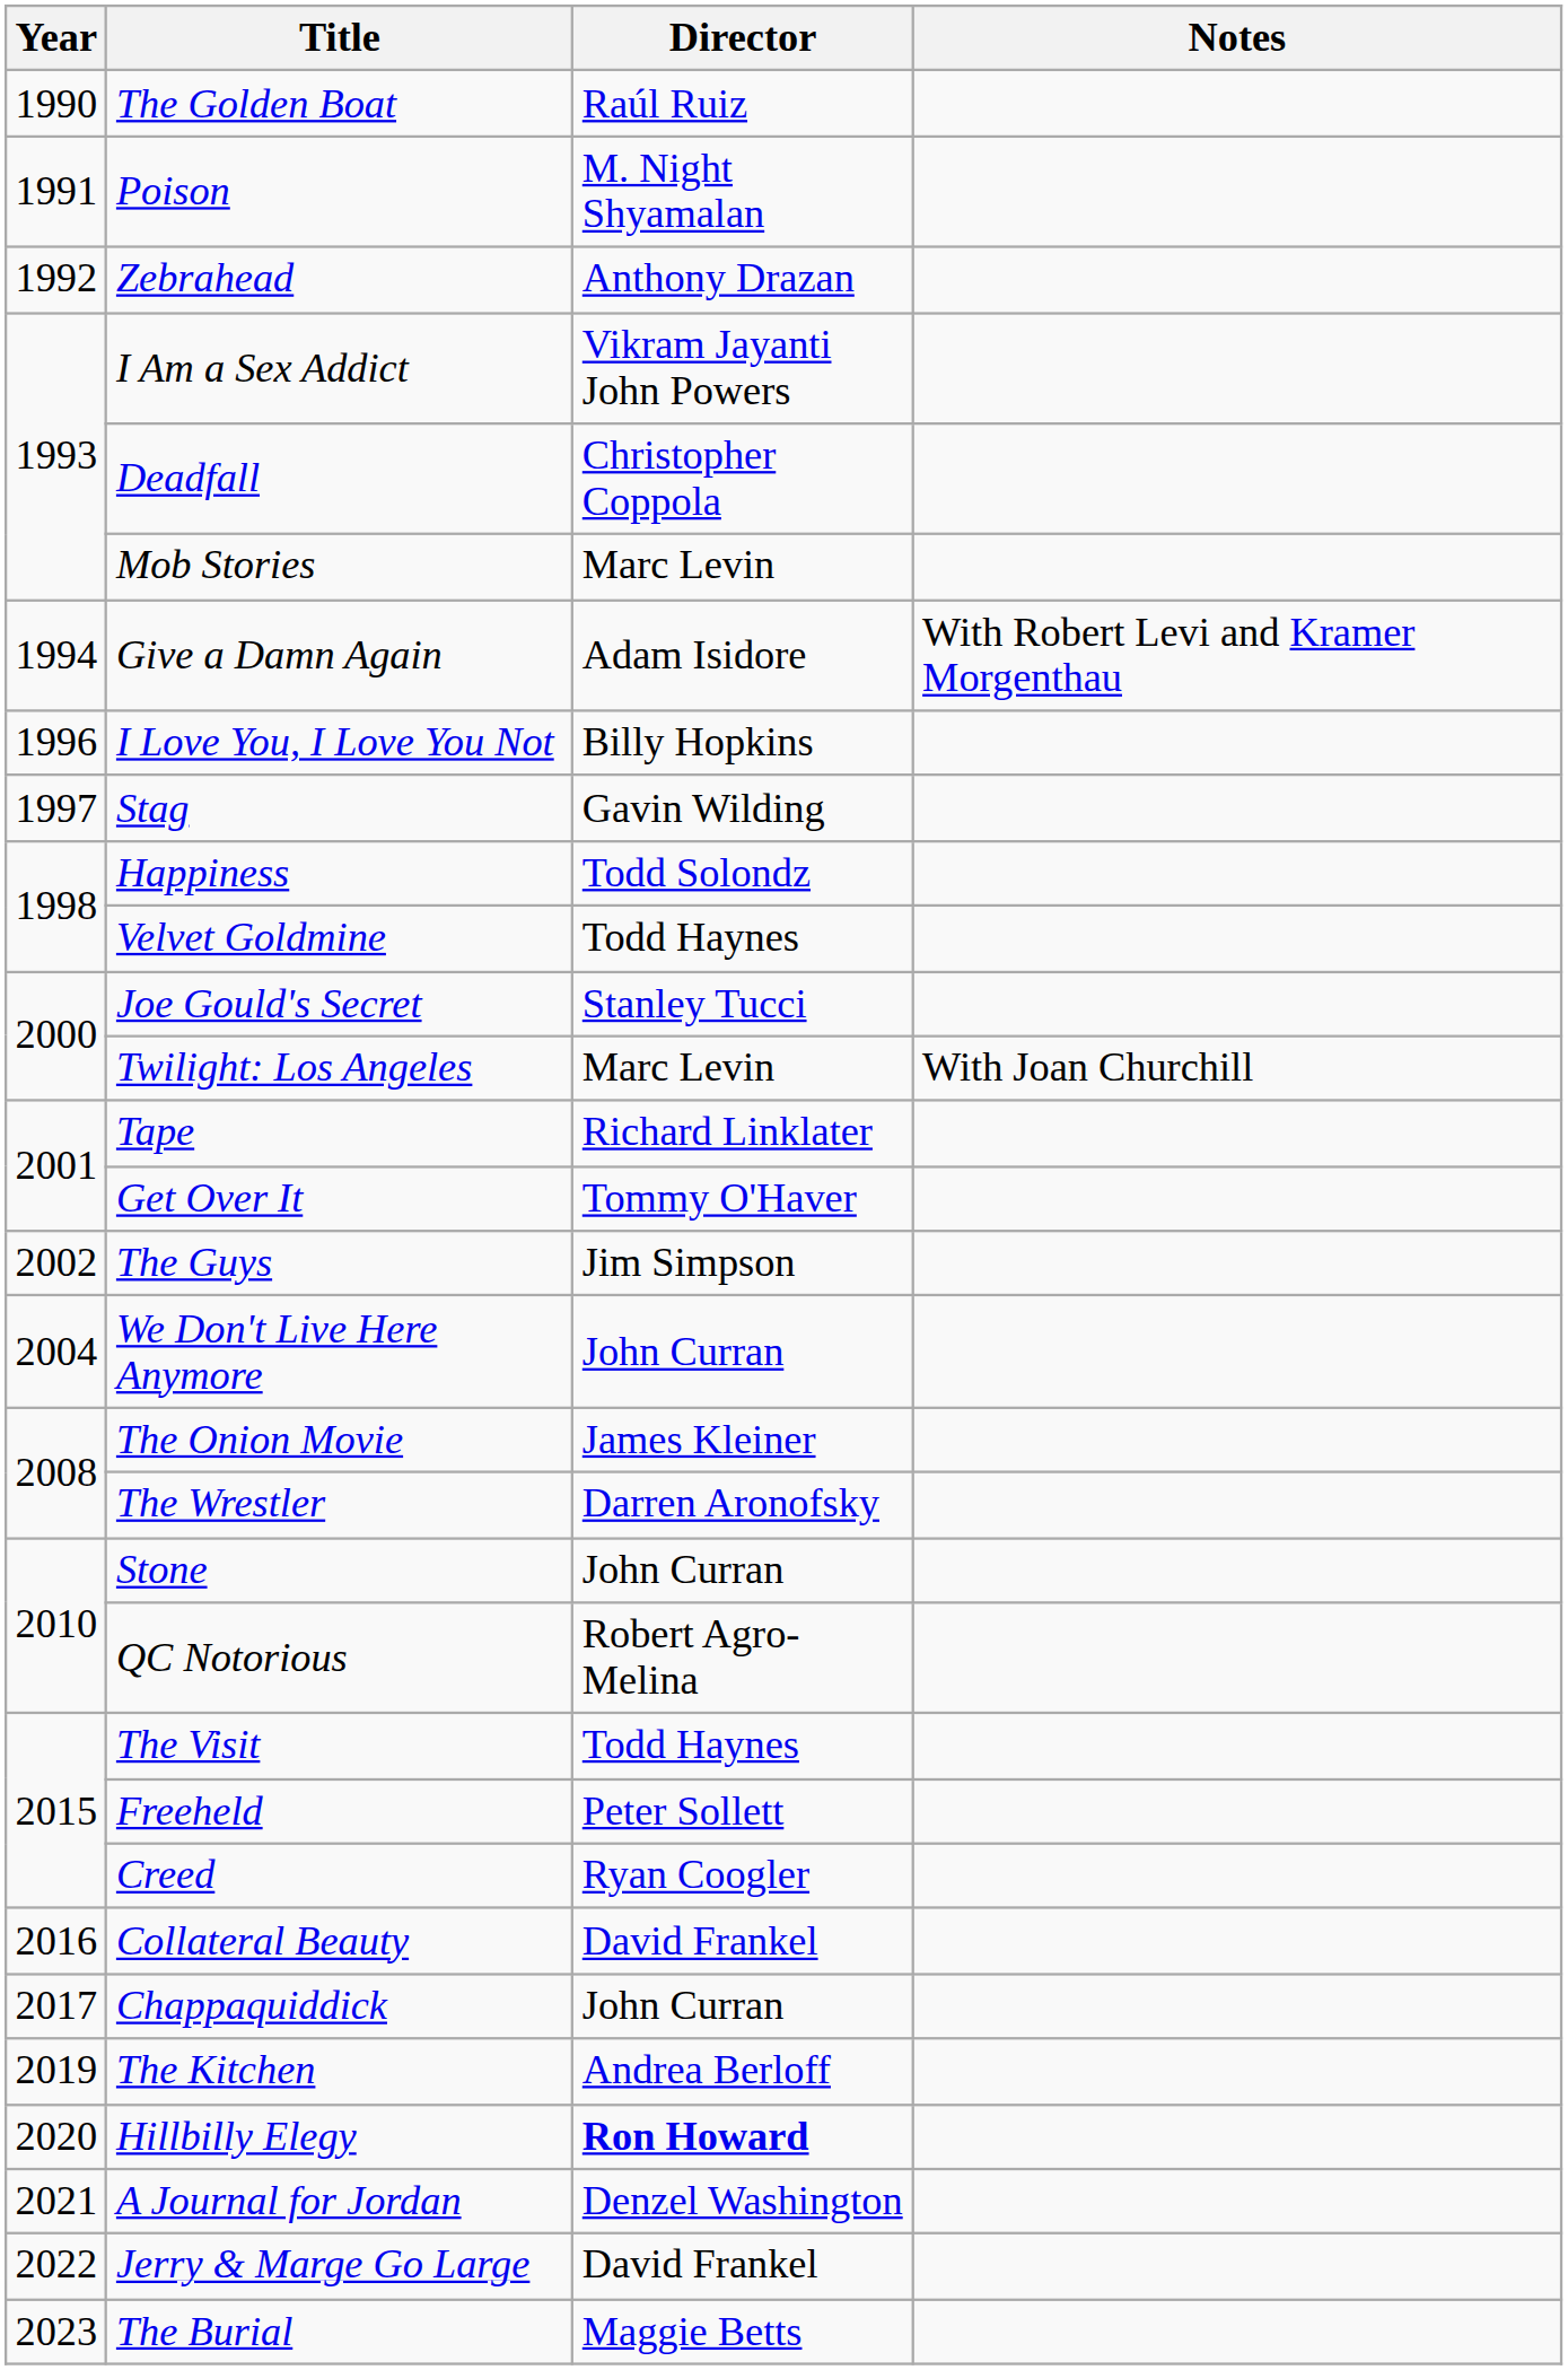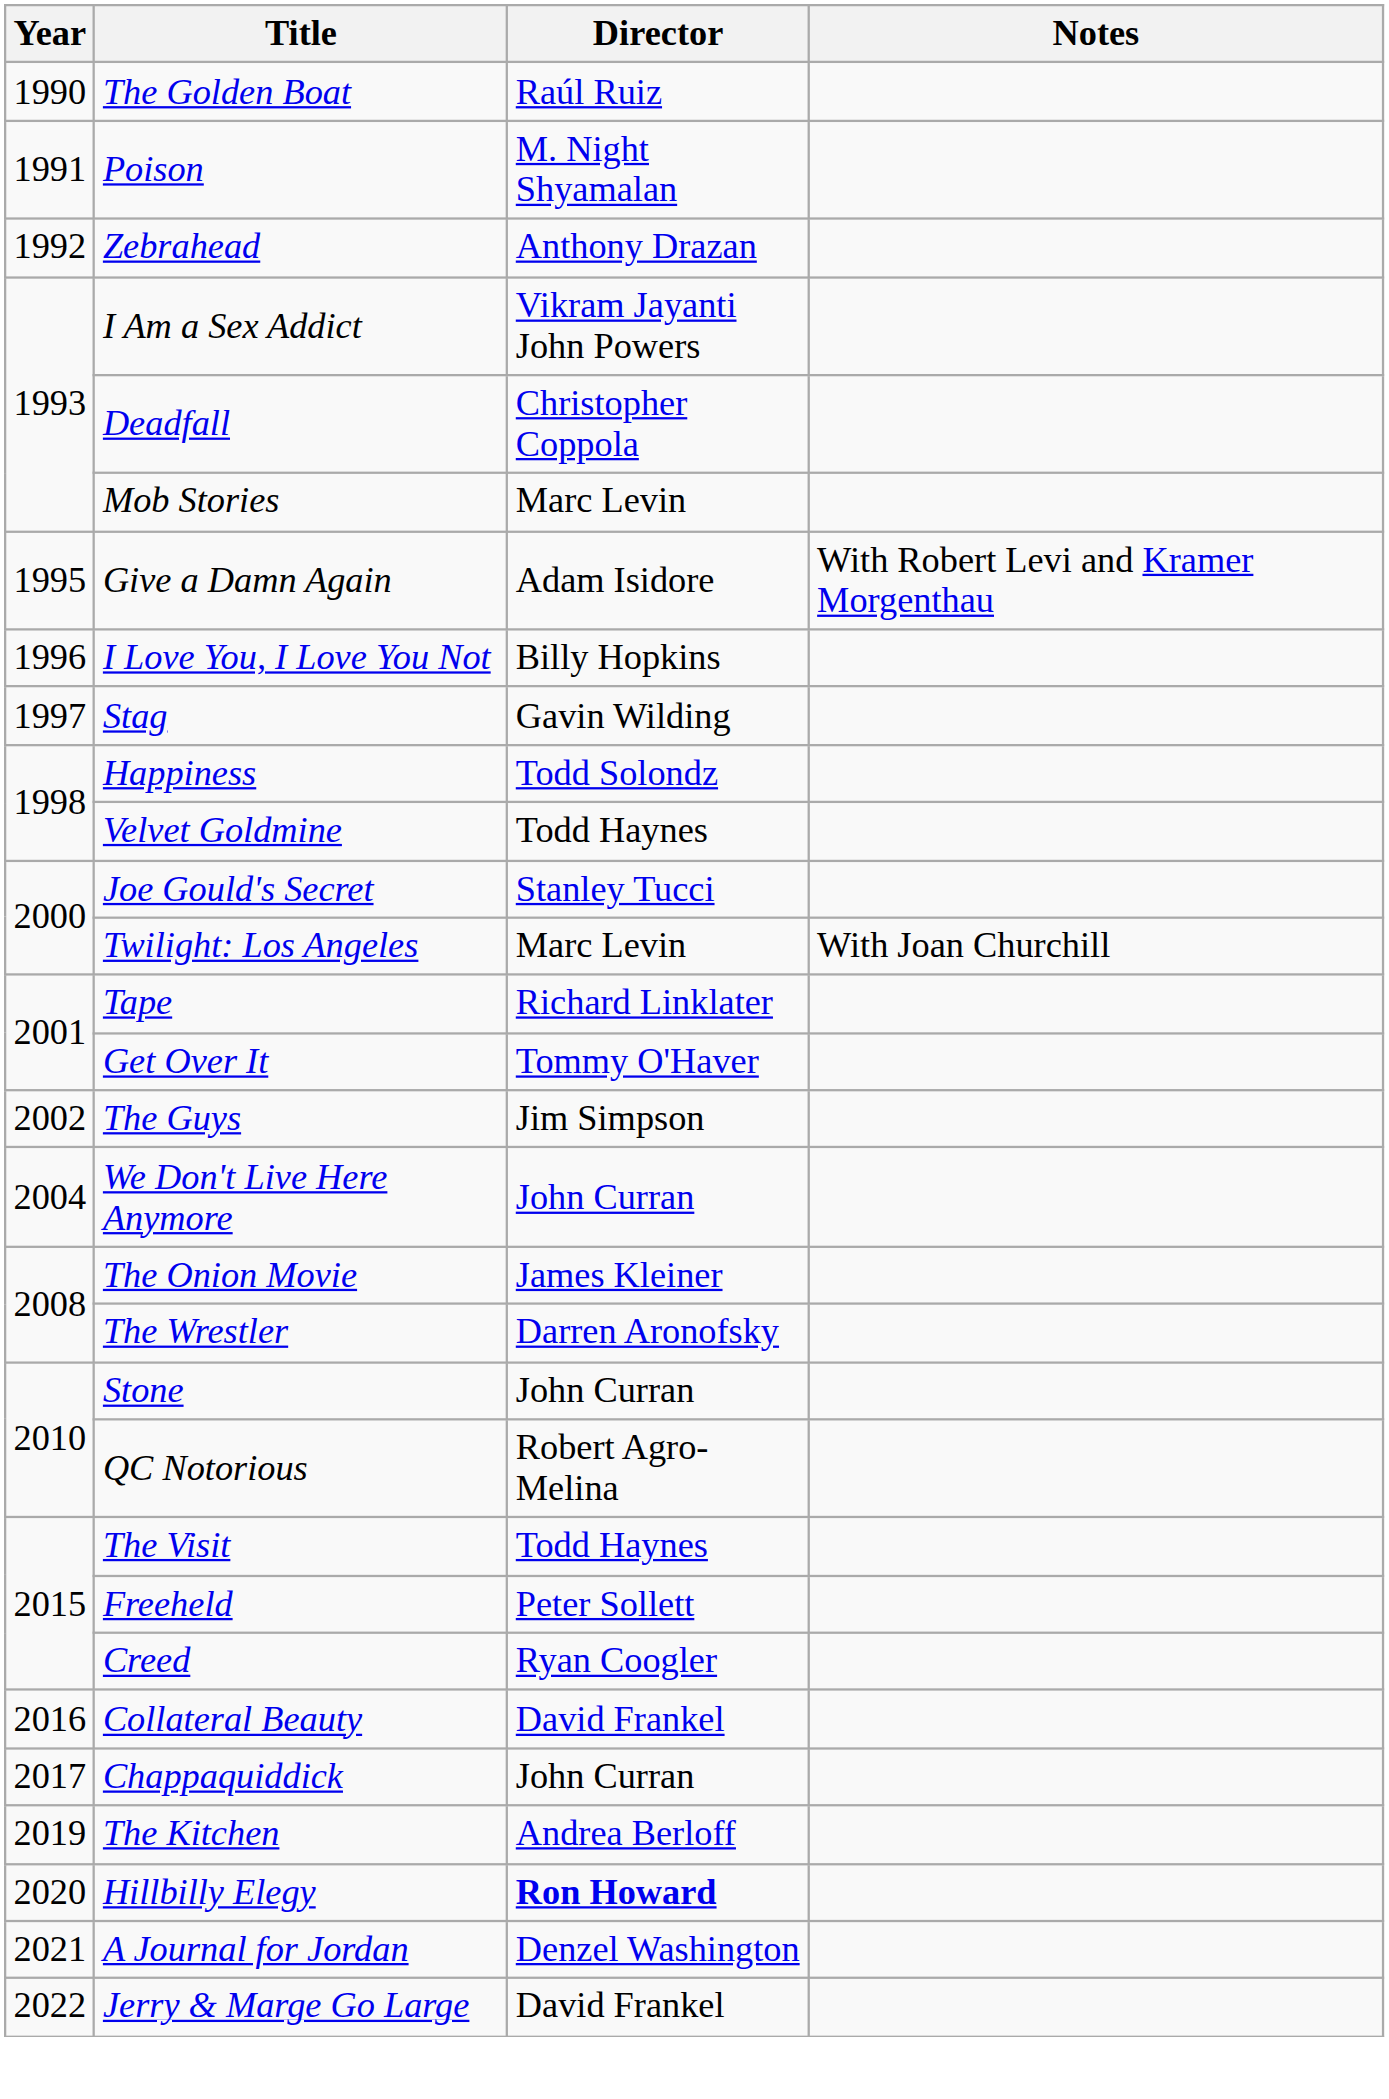Give a Damn Again | Year: 1994 -> 1995
- row: 2023 | The Burial | Maggie Betts
